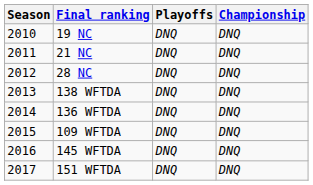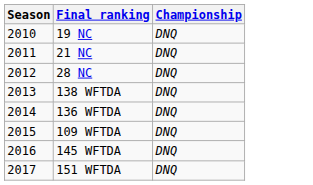- column: Playoffs | DNQ | DNQ | DNQ | DNQ | DNQ | DNQ | DNQ | DNQ
